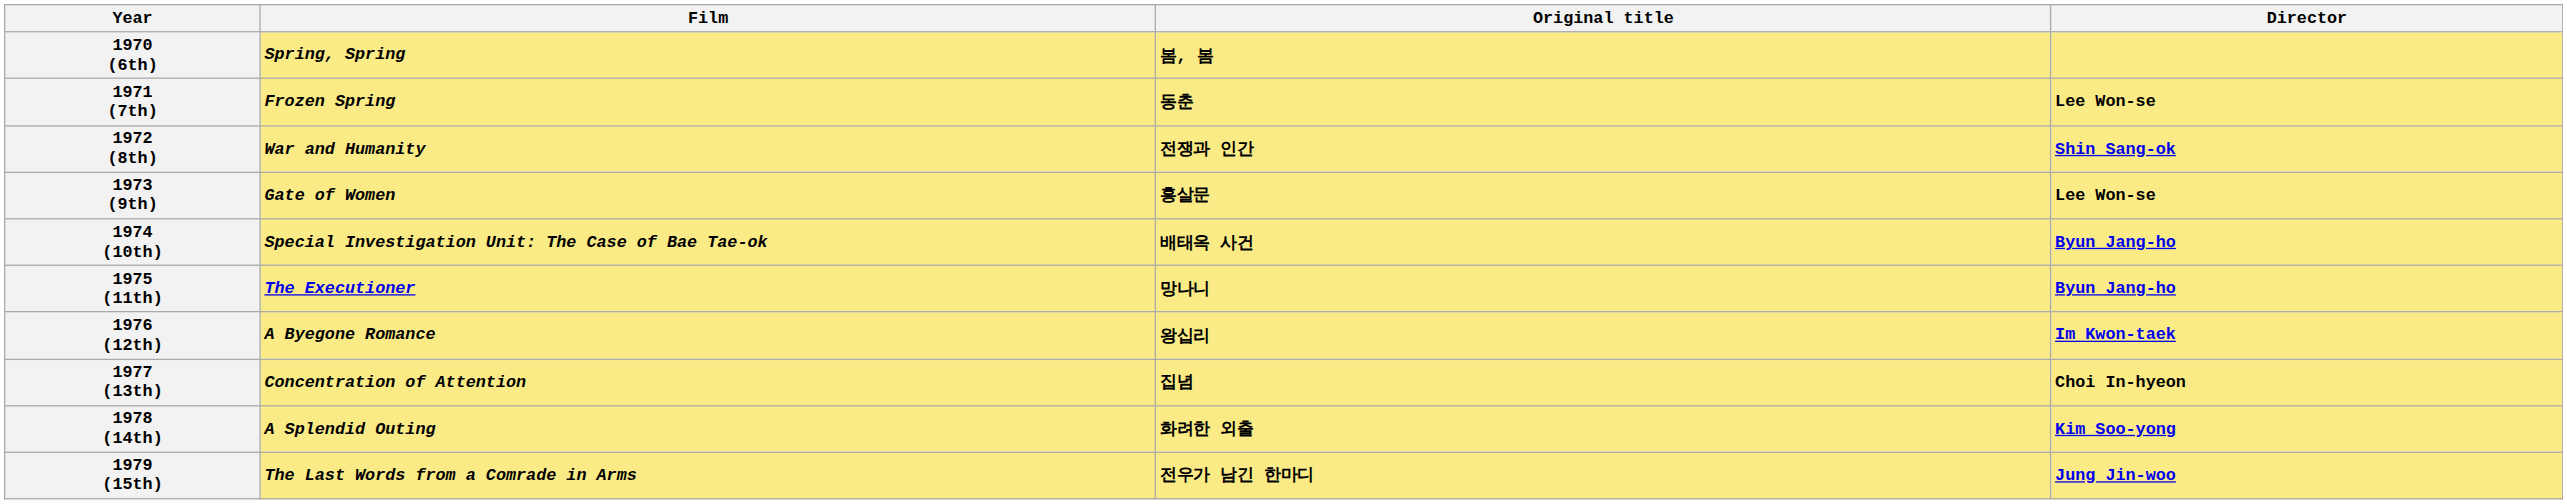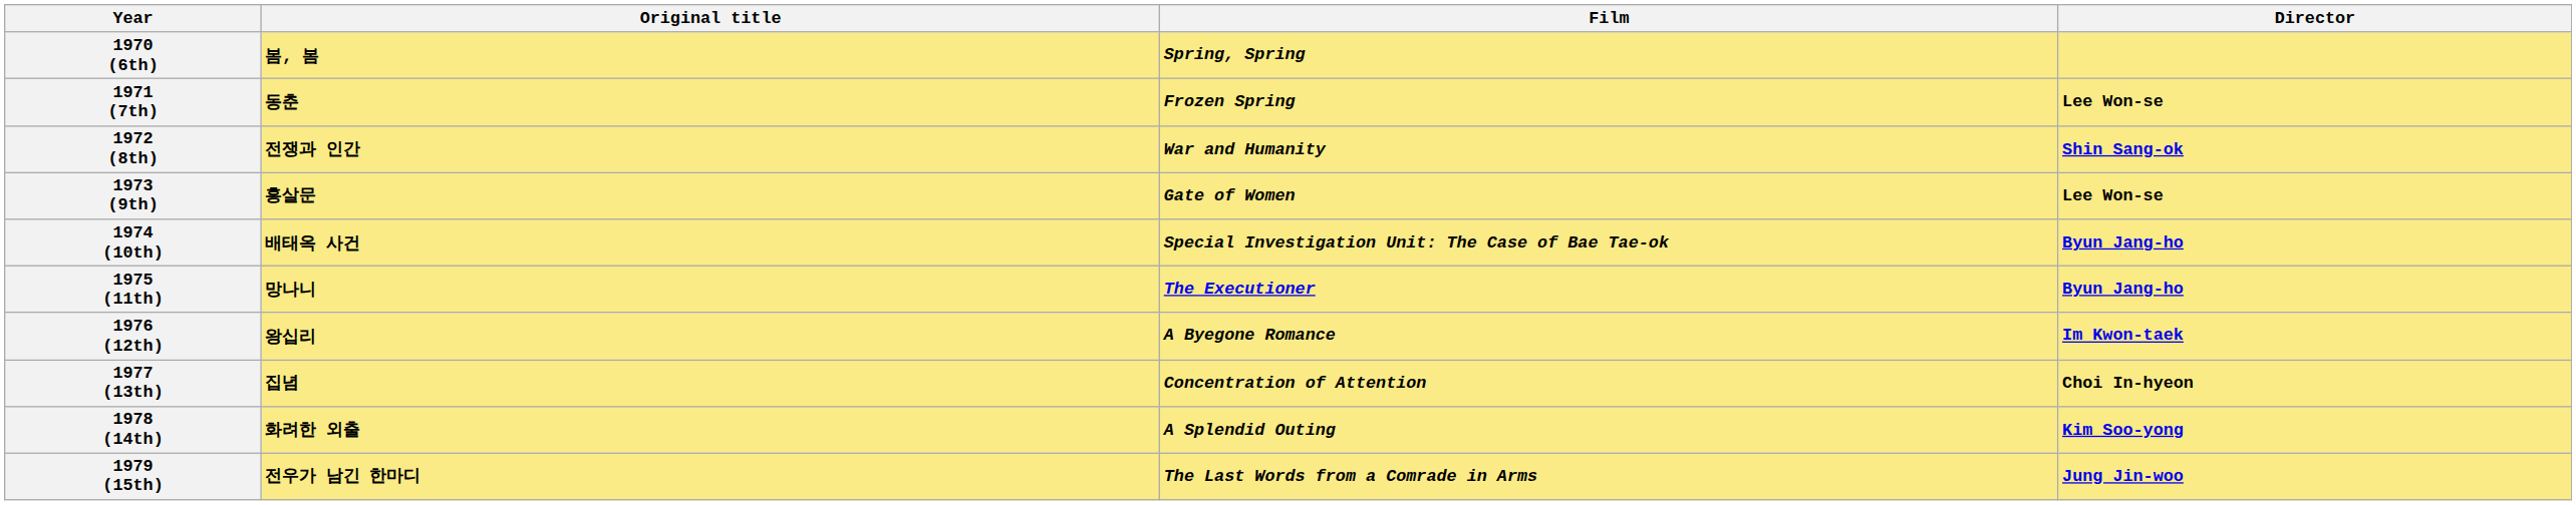columns swapped: Film <-> Original title
